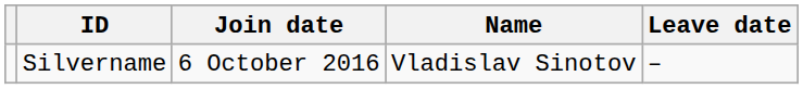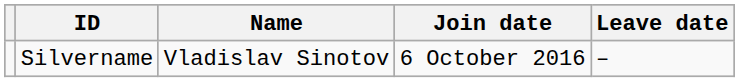columns swapped: Name <-> Join date
